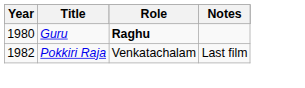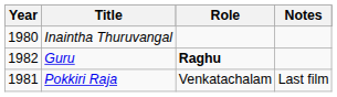+ row: 1980 | Inaintha Thuruvangal
Guru | Year: 1980 -> 1982
Pokkiri Raja | Year: 1982 -> 1981
